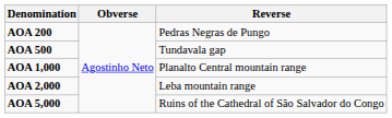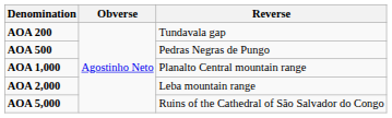AOA 200 | Reverse: Pedras Negras de Pungo -> Tundavala gap
AOA 500 | Reverse: Tundavala gap -> Pedras Negras de Pungo
